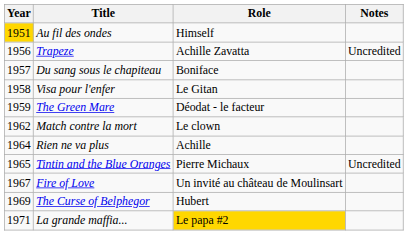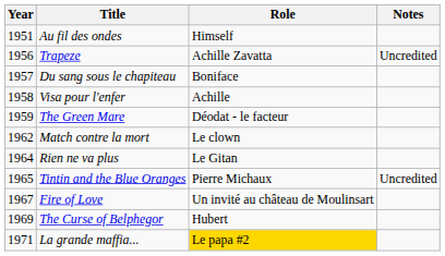Au fil des ondes | Year: gold background -> no background
Visa pour l'enfer | Role: Le Gitan -> Achille
Rien ne va plus | Role: Achille -> Le Gitan
